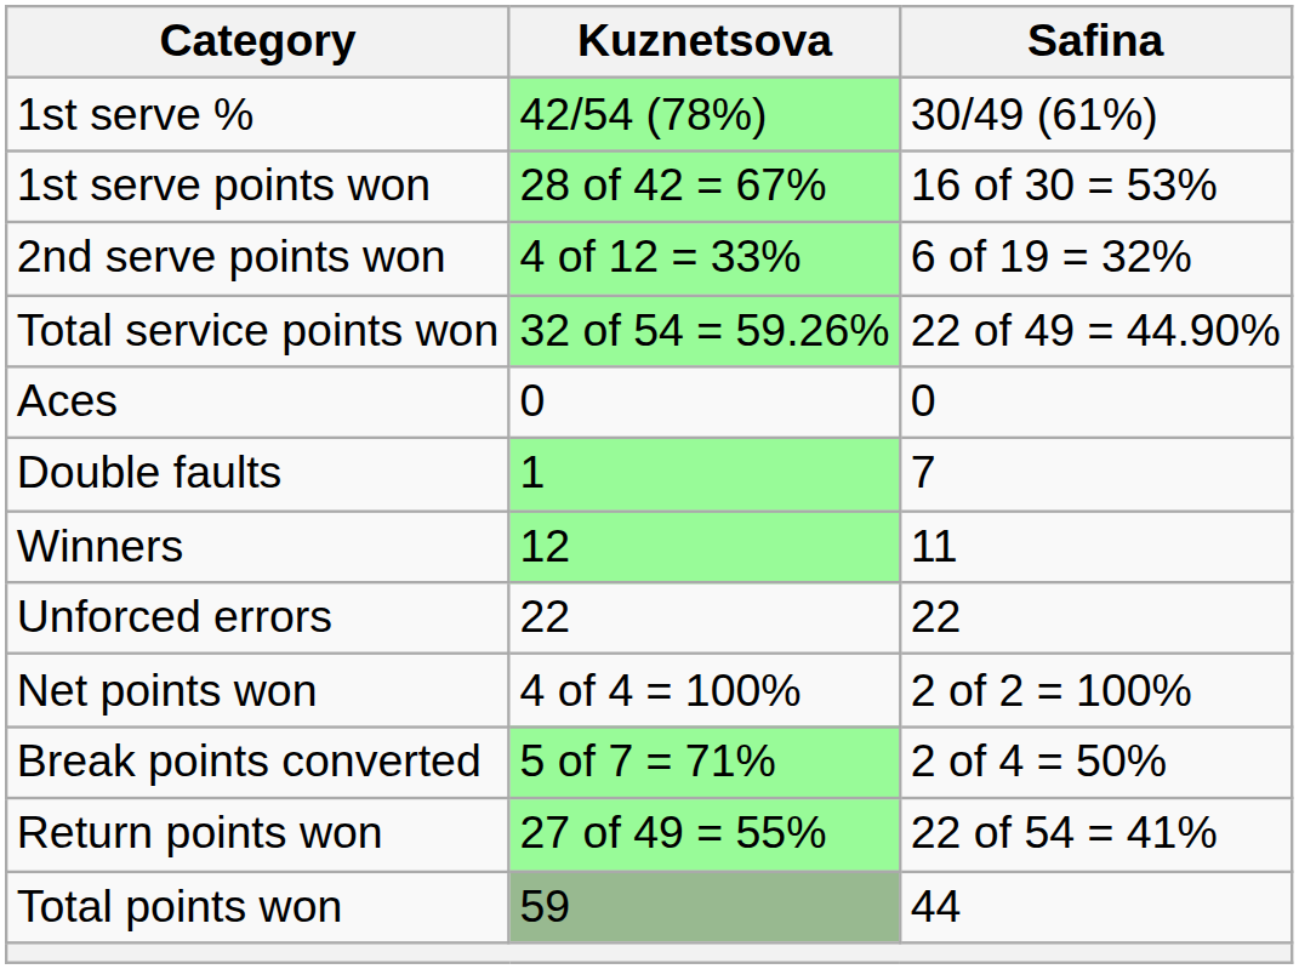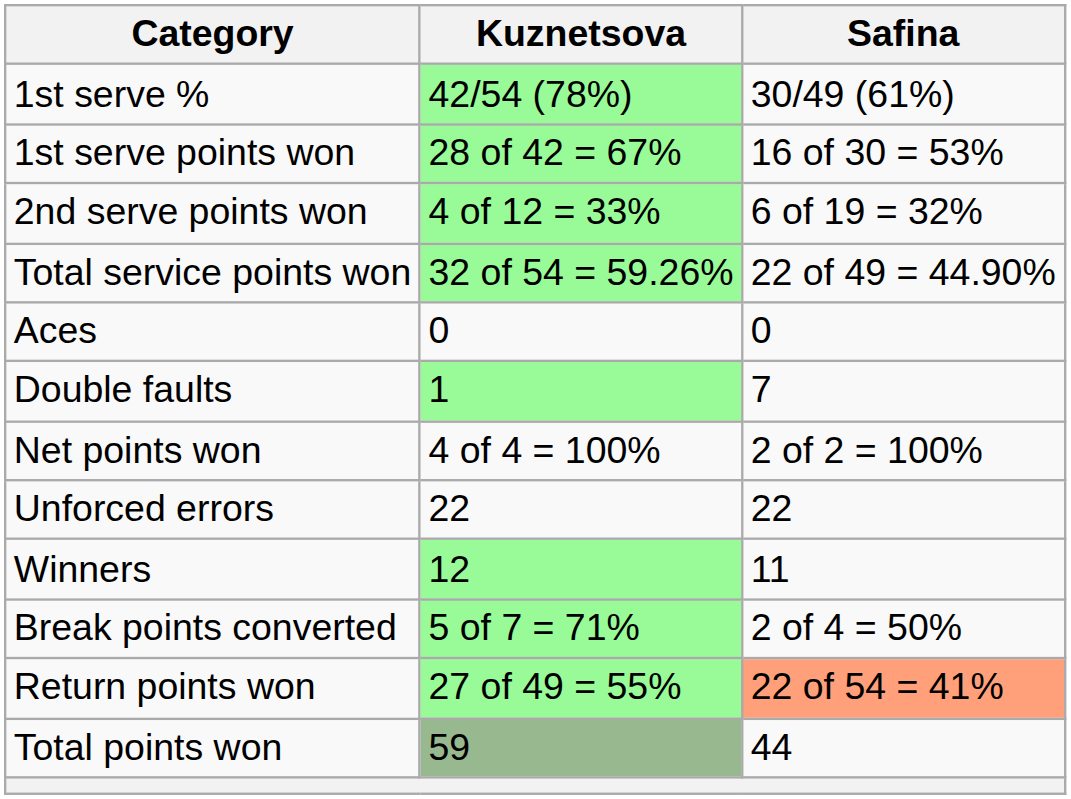rows swapped: Winners <-> Net points won
Return points won | Safina: no background -> lightsalmon background
